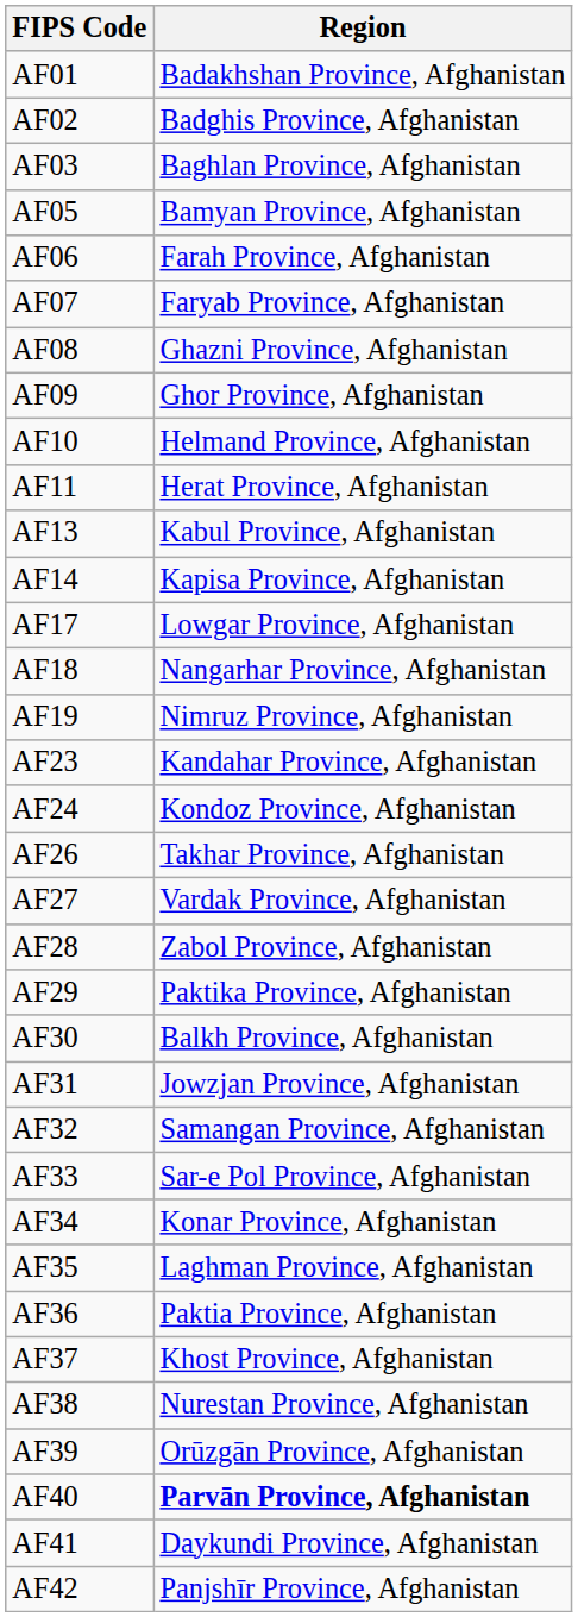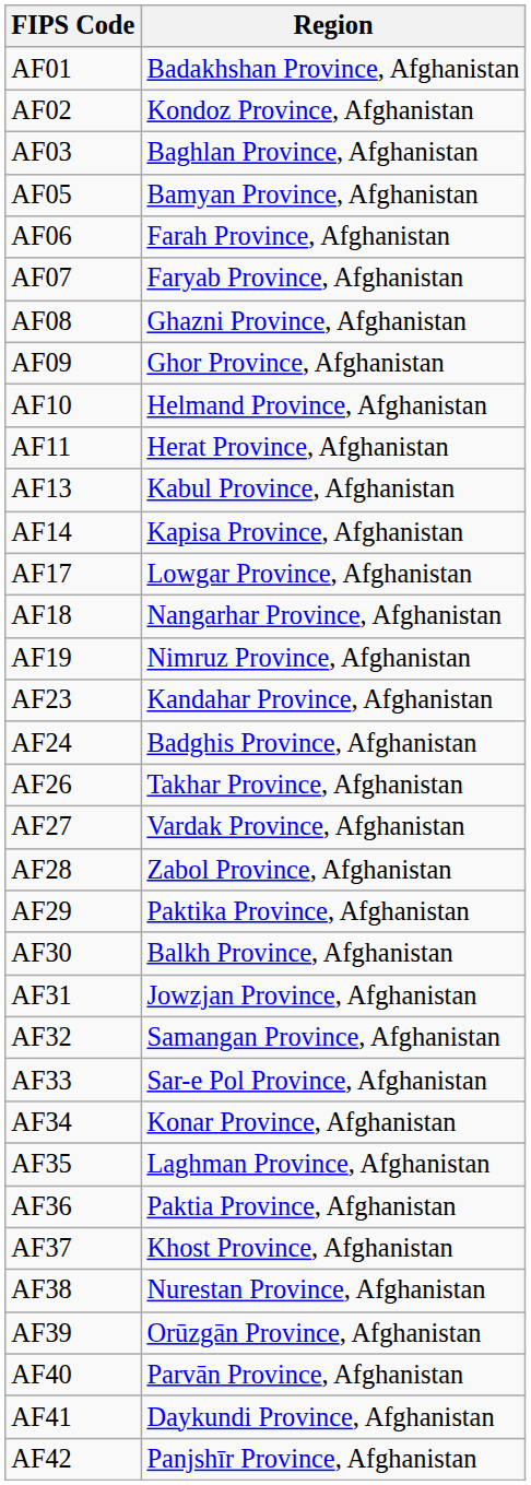AF02 | Region: Badghis Province, Afghanistan -> Kondoz Province, Afghanistan
AF24 | Region: Kondoz Province, Afghanistan -> Badghis Province, Afghanistan
AF40 | Region: bold -> normal
